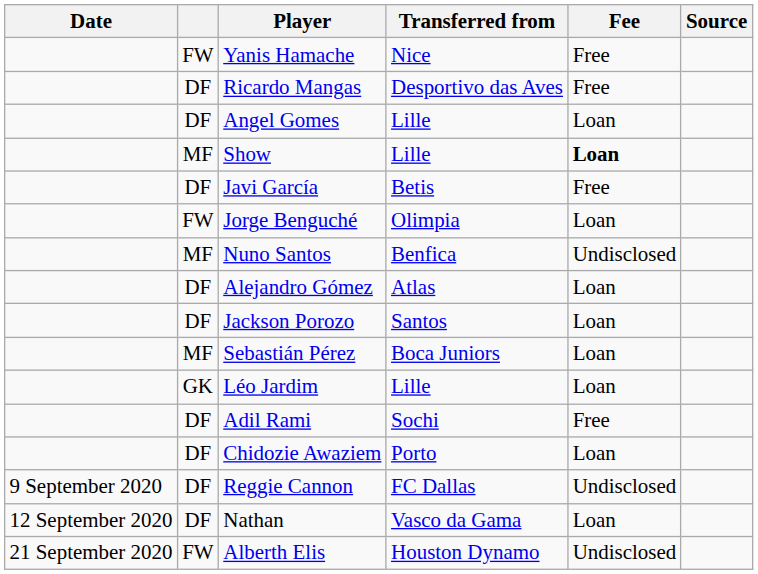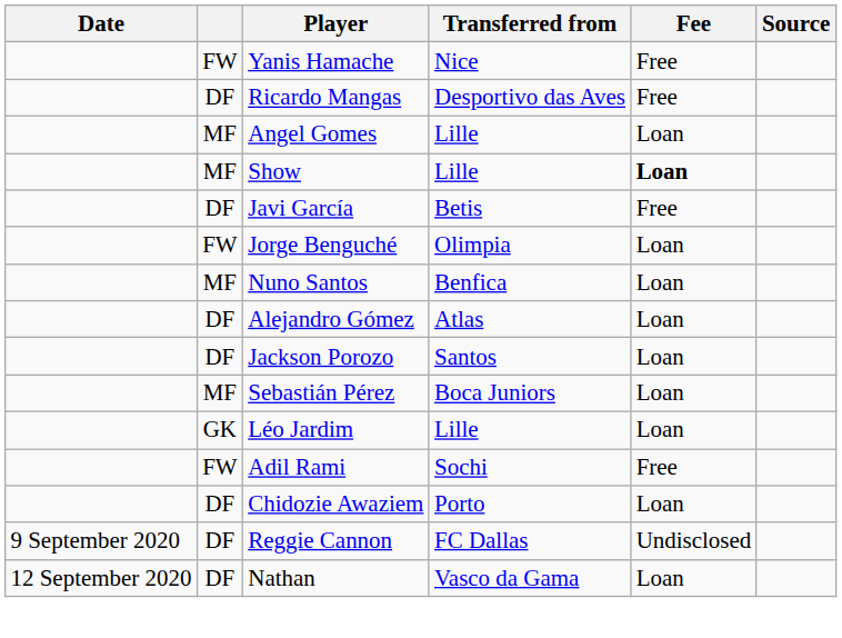Angel Gomes | column 2: DF -> MF
Nuno Santos | Fee: Undisclosed -> Loan
Adil Rami | column 2: DF -> FW
- row: 21 September 2020 | FW | Alberth Elis | Houston Dynamo | Undisclosed
